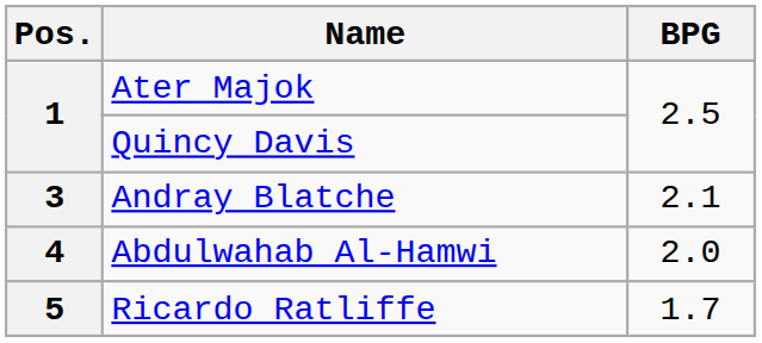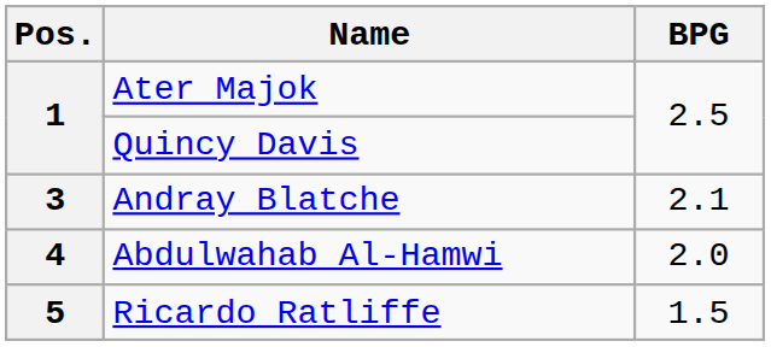Ricardo Ratliffe | BPG: 1.7 -> 1.5
